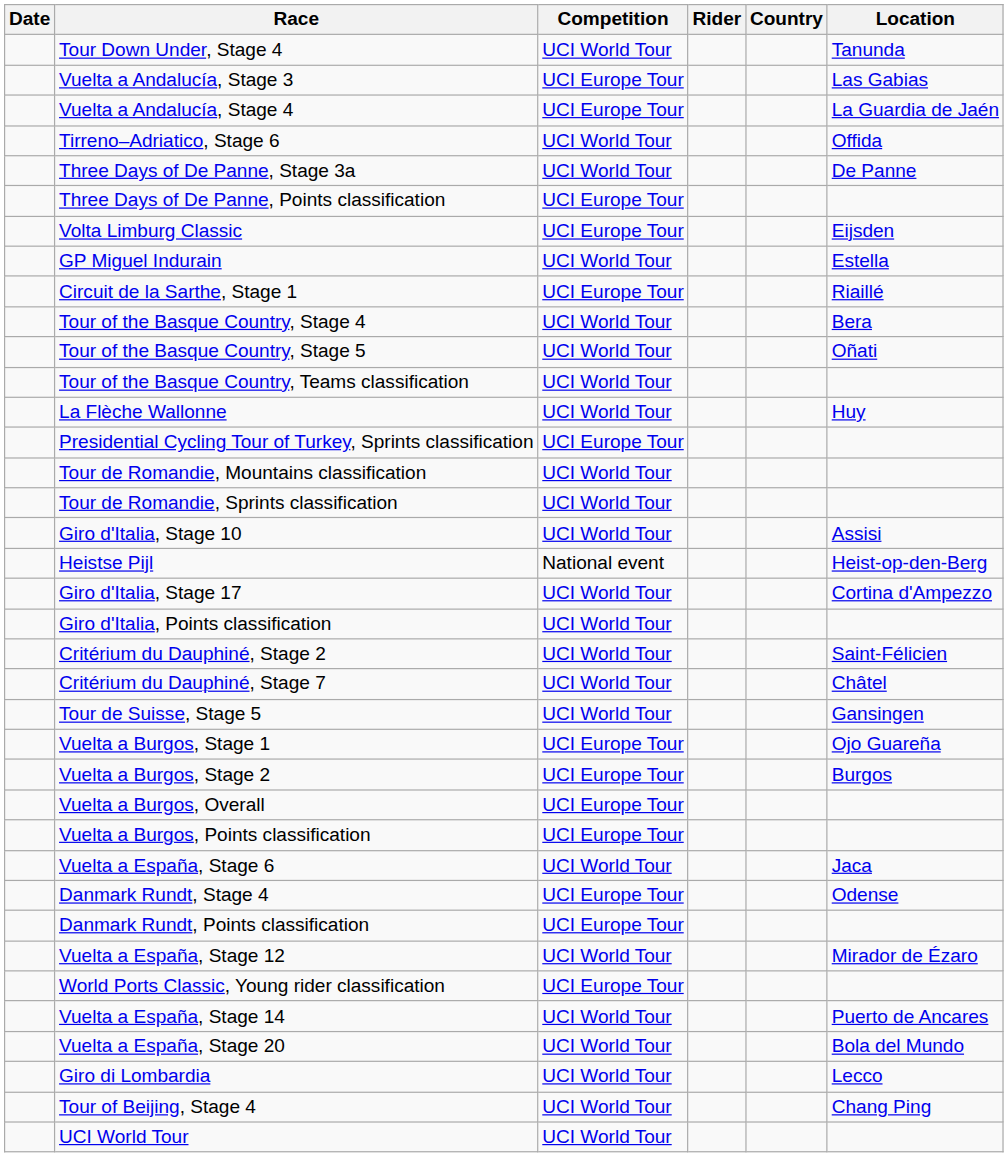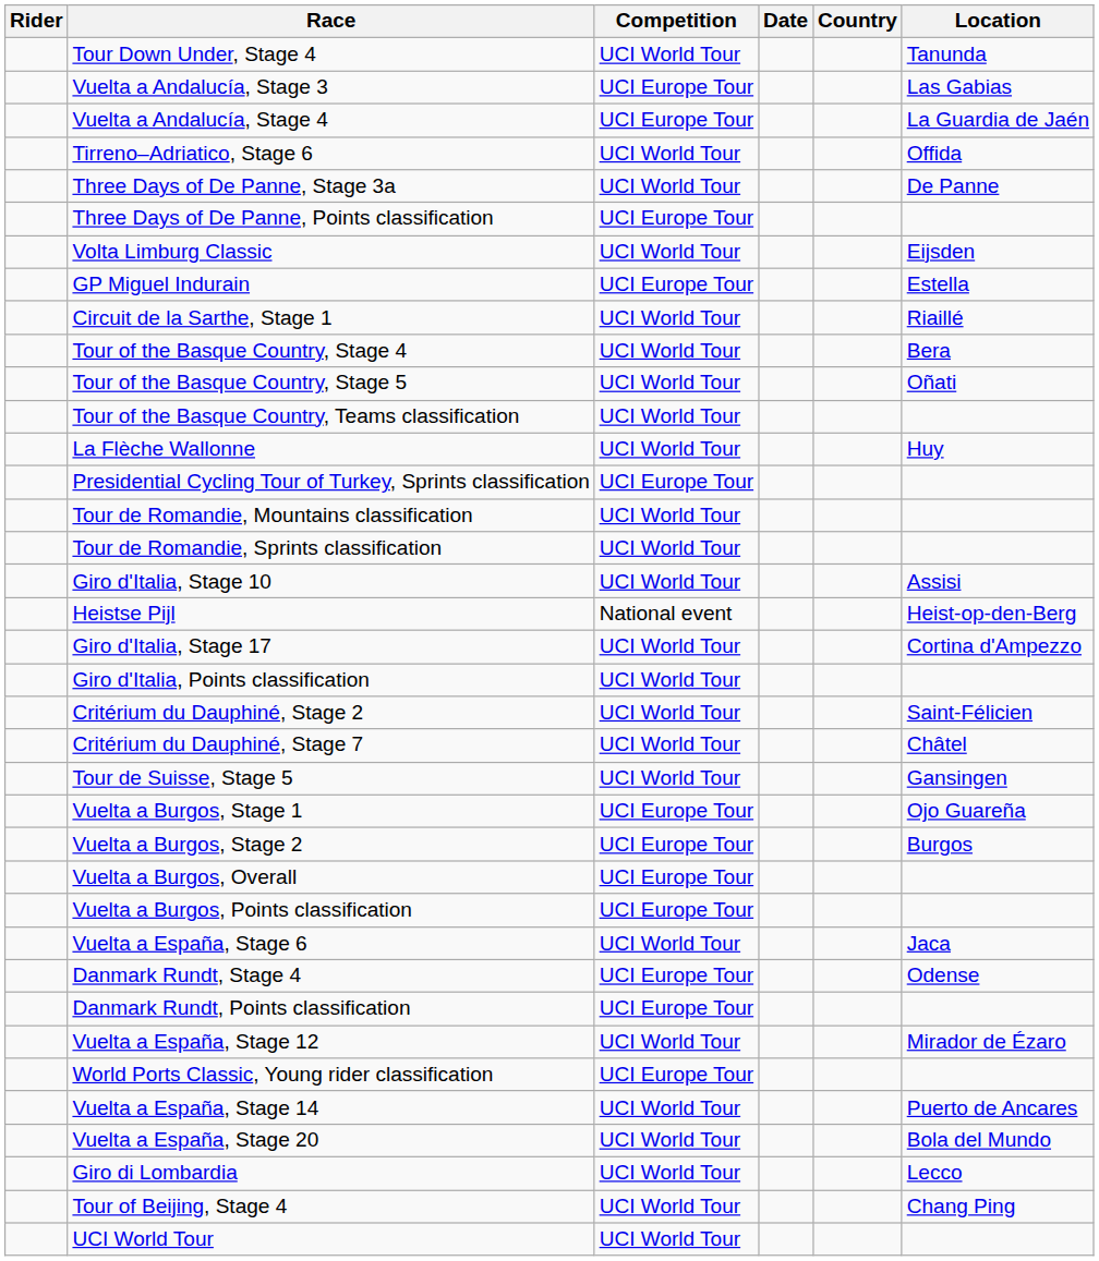columns swapped: Date <-> Rider
Volta Limburg Classic | Competition: UCI Europe Tour -> UCI World Tour
GP Miguel Indurain | Competition: UCI World Tour -> UCI Europe Tour
Circuit de la Sarthe, Stage 1 | Competition: UCI Europe Tour -> UCI World Tour
